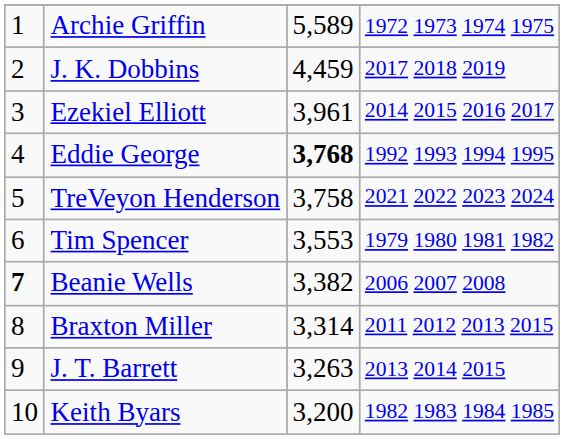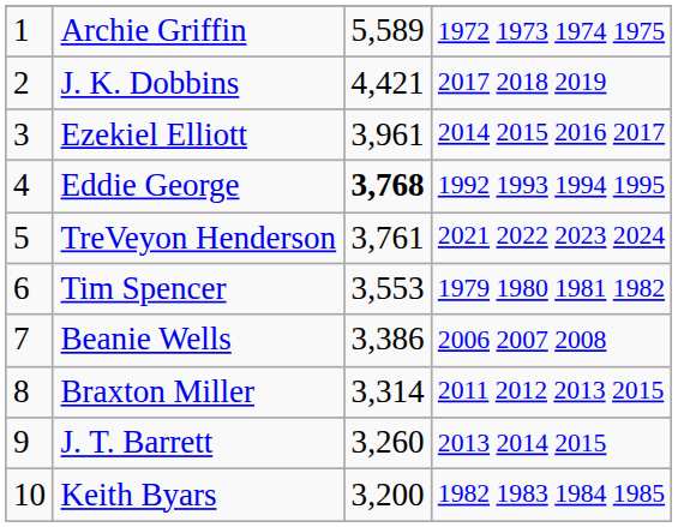J. K. Dobbins | column 3: 4,459 -> 4,421
TreVeyon Henderson | column 3: 3,758 -> 3,761
Beanie Wells | column 1: bold -> normal
Beanie Wells | column 3: 3,382 -> 3,386
J. T. Barrett | column 3: 3,263 -> 3,260
